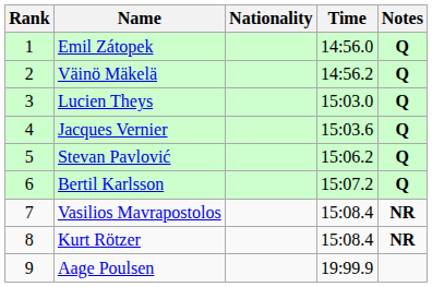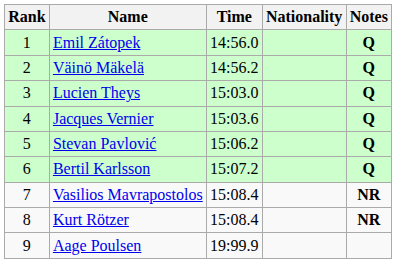columns swapped: Nationality <-> Time
